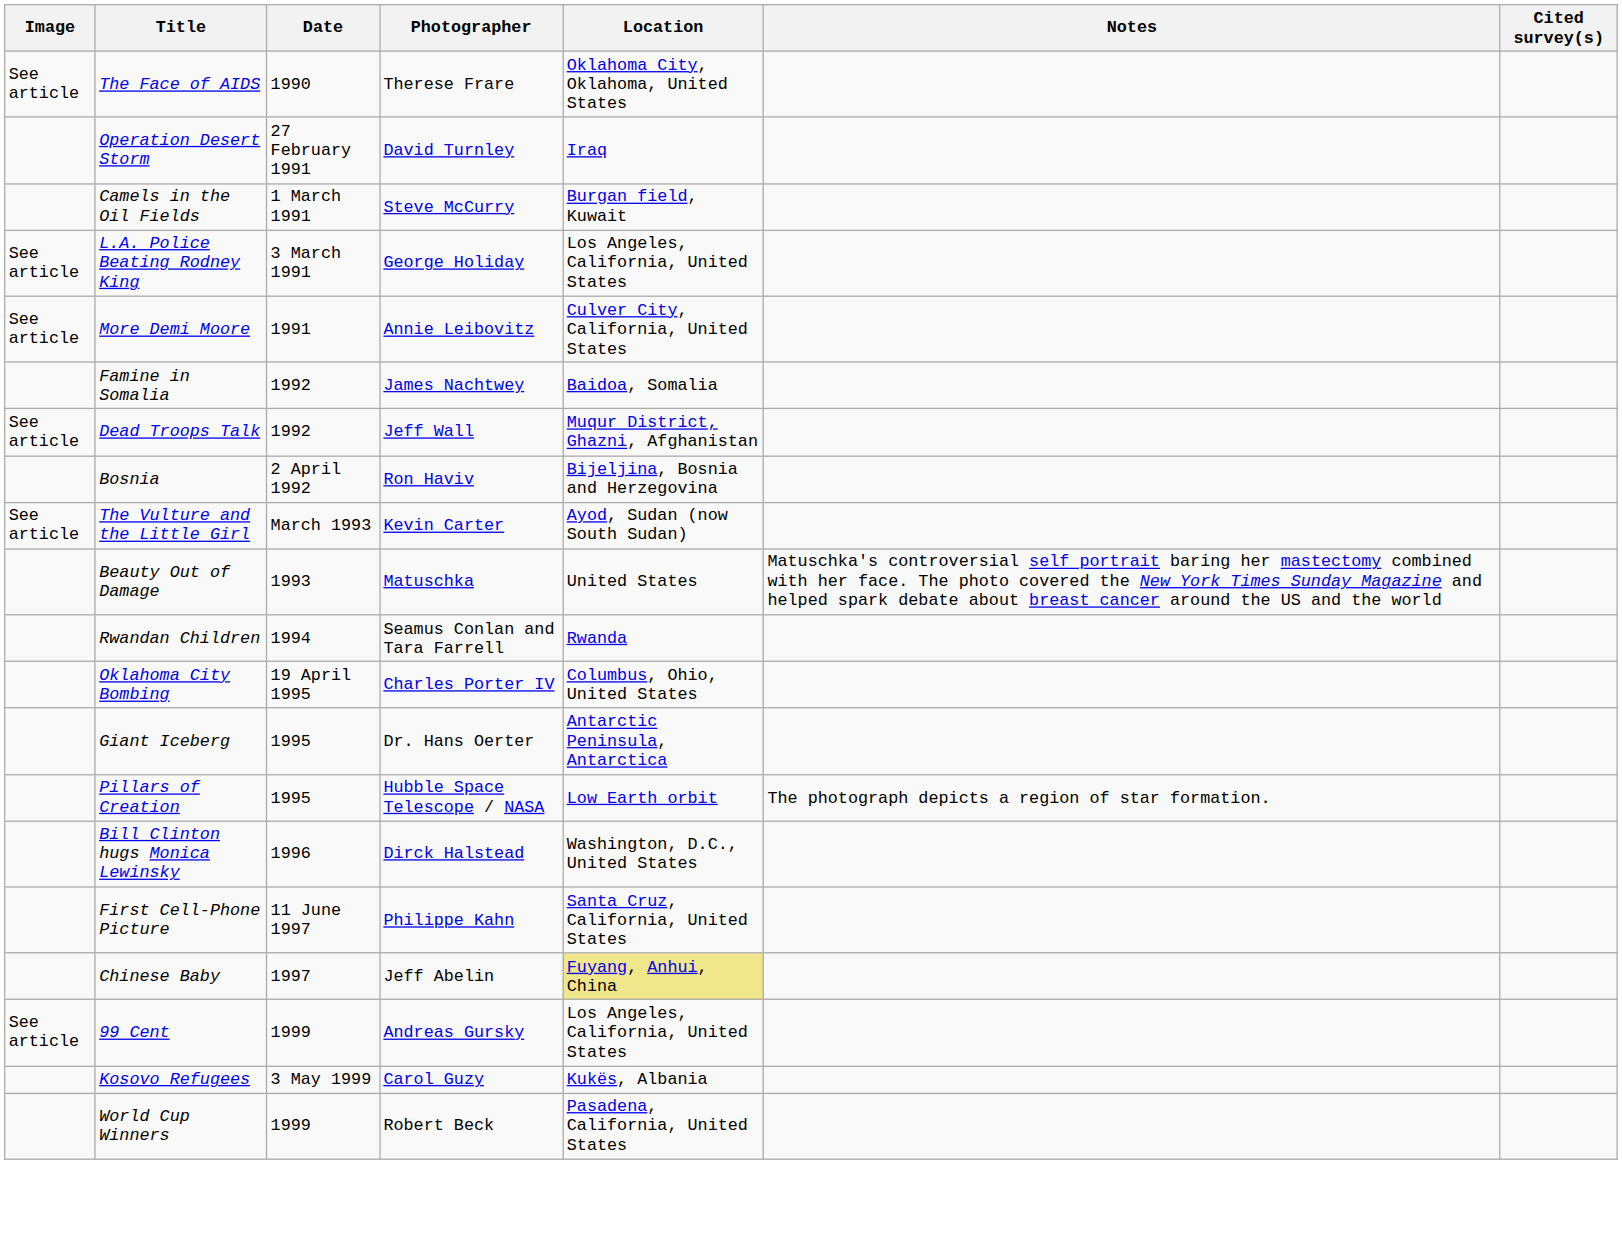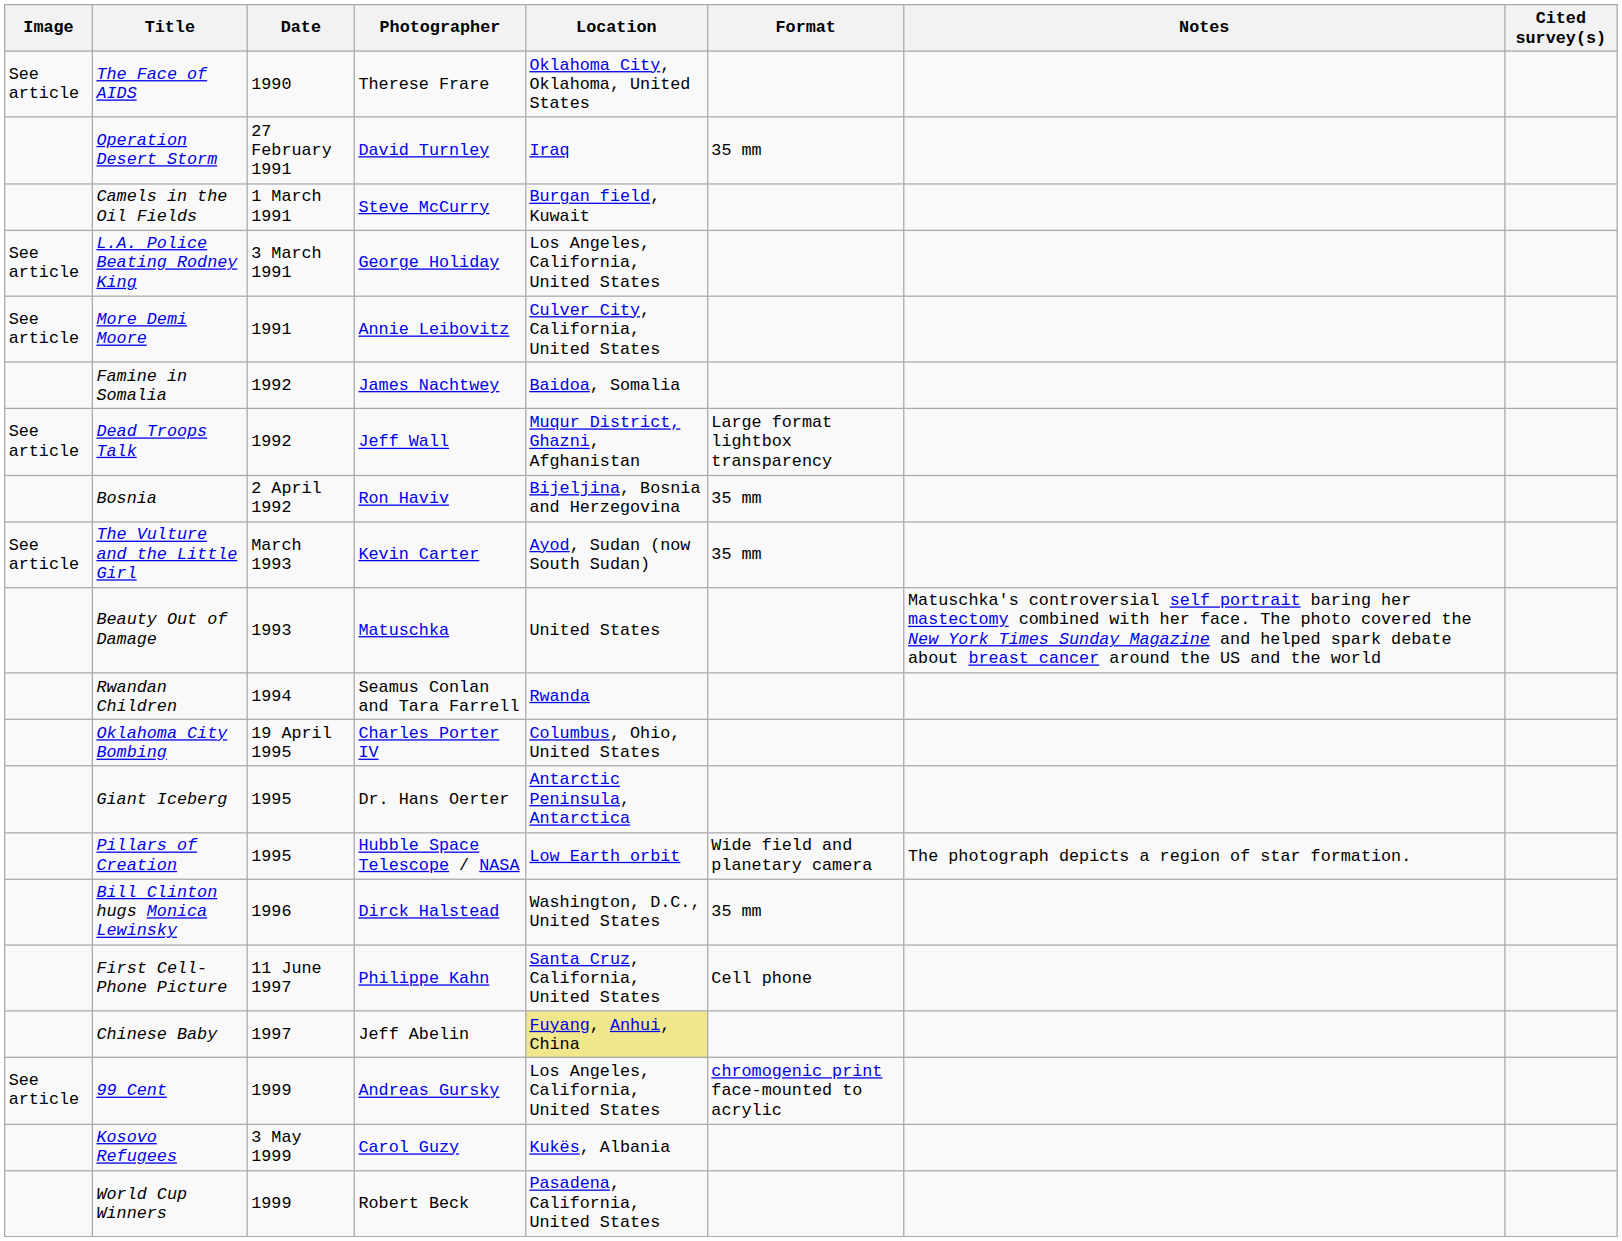+ column: Format | 35 mm | Large format lightbox transparency | 35 mm | 35 mm | Wide field and planetary camera | 35 mm | Cell phone | chromogenic print face-mounted to acrylic
